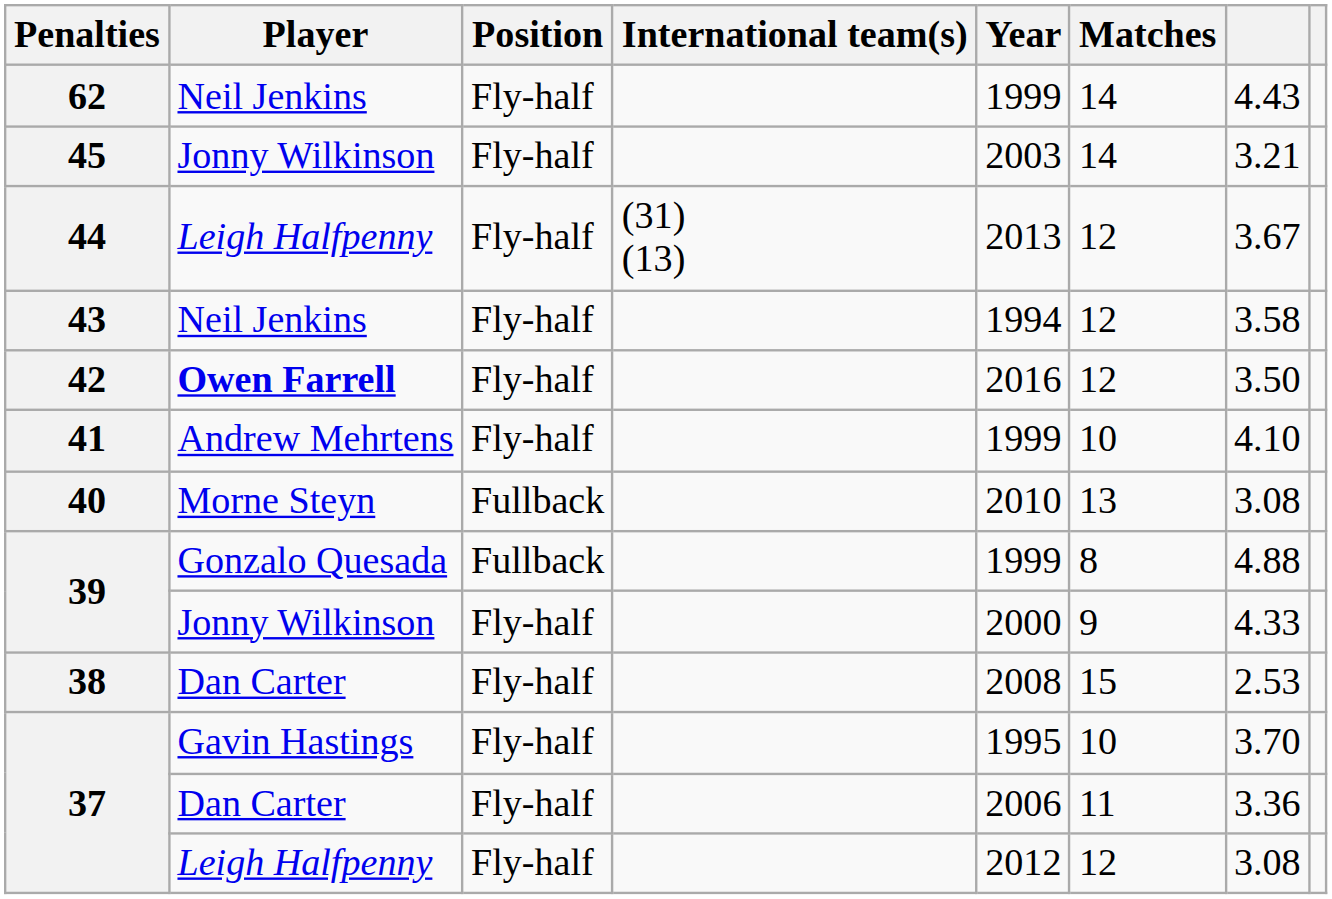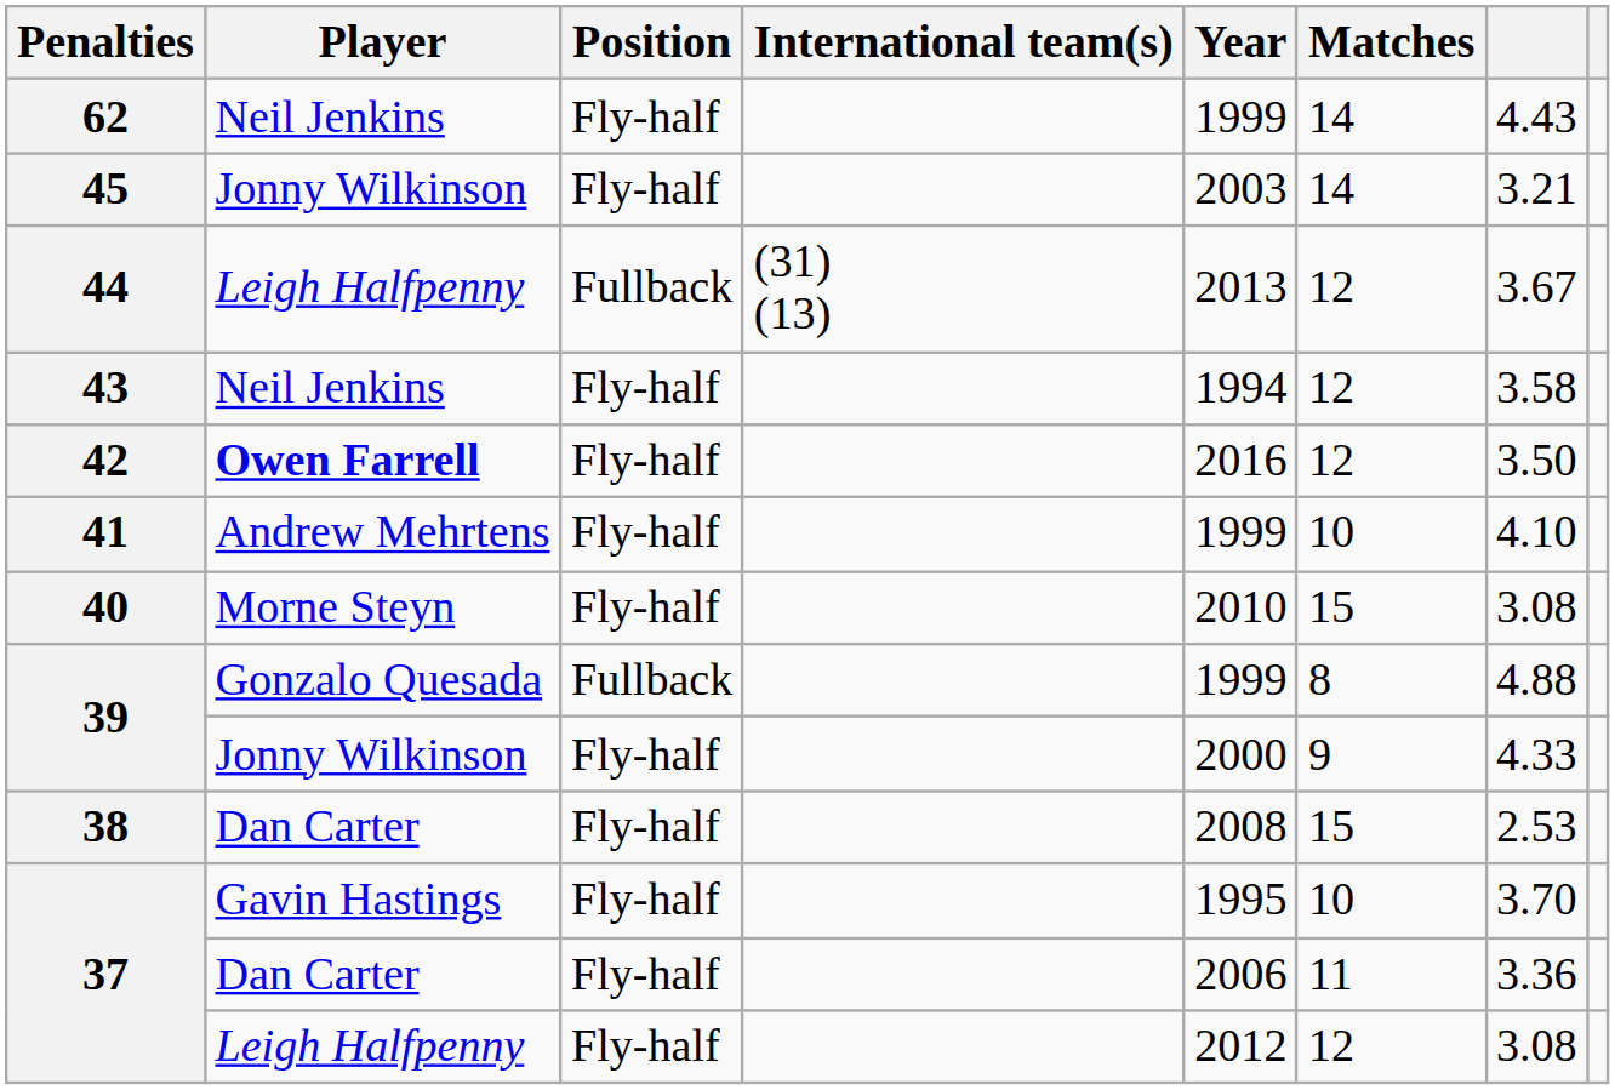44 | Position: Fly-half -> Fullback
40 | Position: Fullback -> Fly-half
40 | Matches: 13 -> 15
